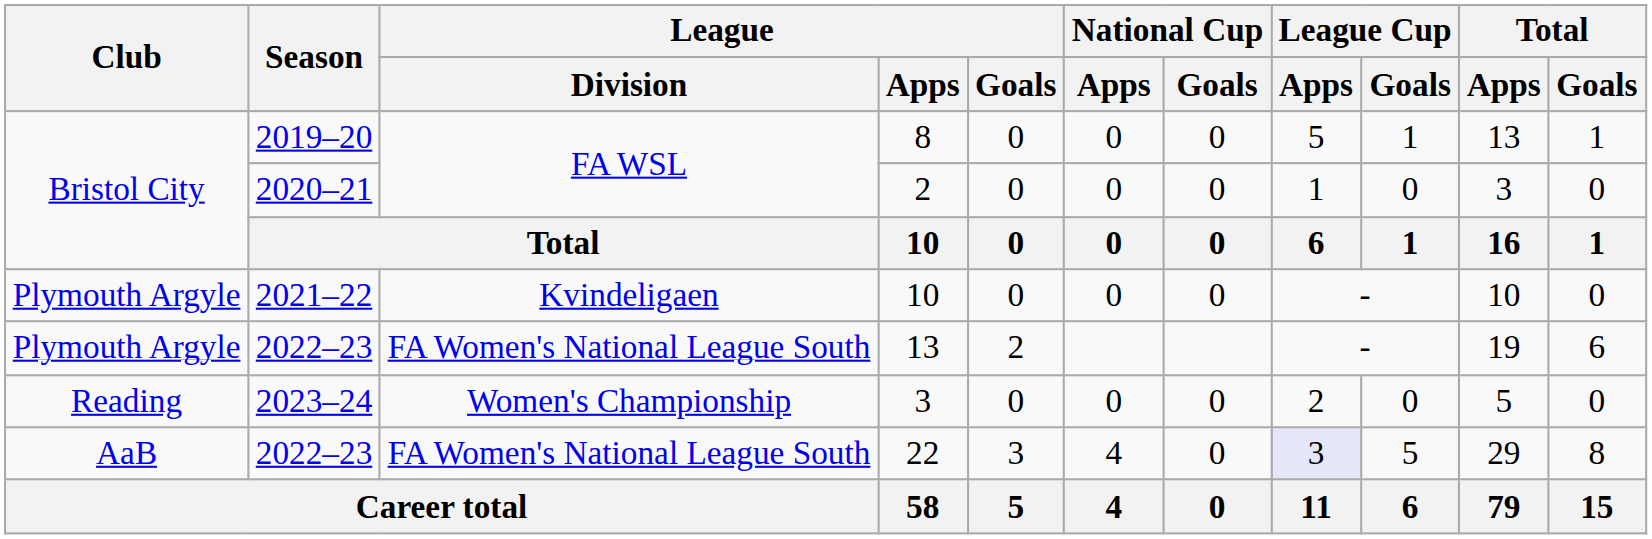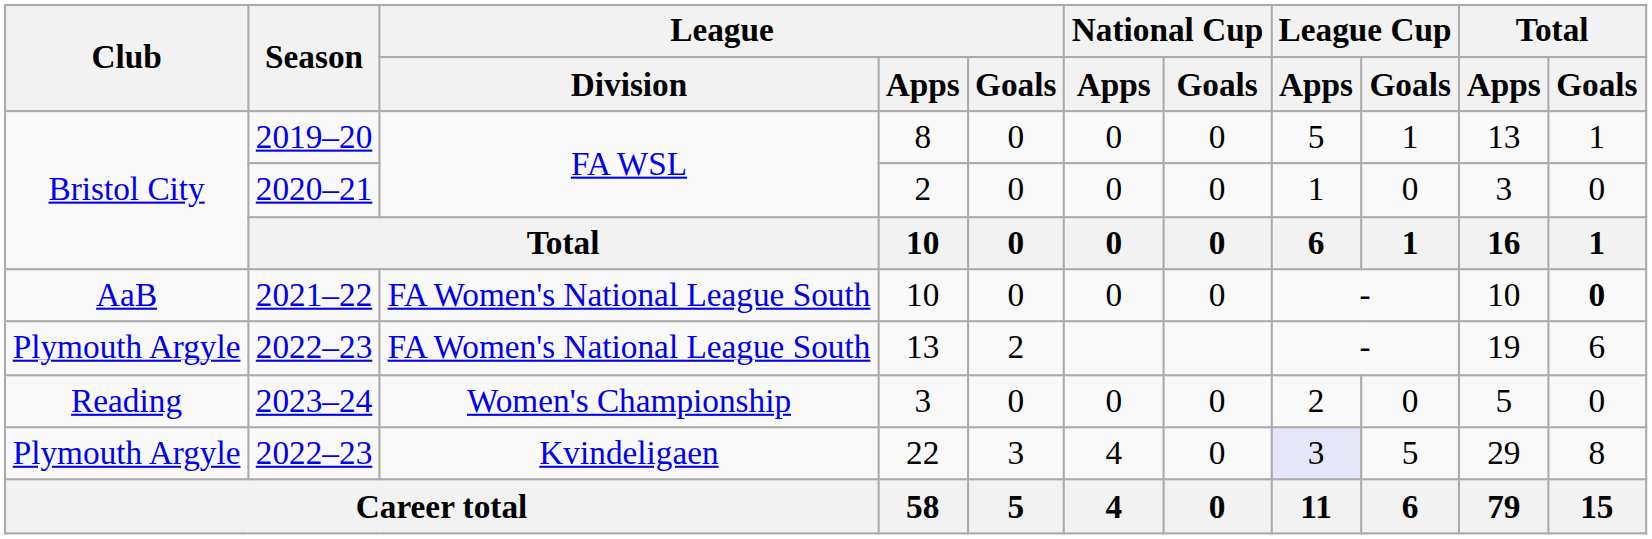2021–22 / 10 | Club: Plymouth Argyle -> AaB
2021–22 / 10 | League / Division: Kvindeligaen -> FA Women's National League South
2021–22 / 10 | Total / Goals: normal -> bold
22 | Club: AaB -> Plymouth Argyle
22 | League / Division: FA Women's National League South -> Kvindeligaen
